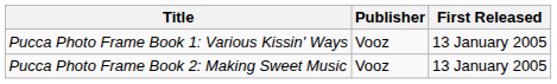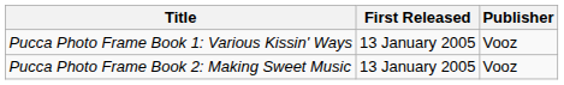columns swapped: Publisher <-> First Released
